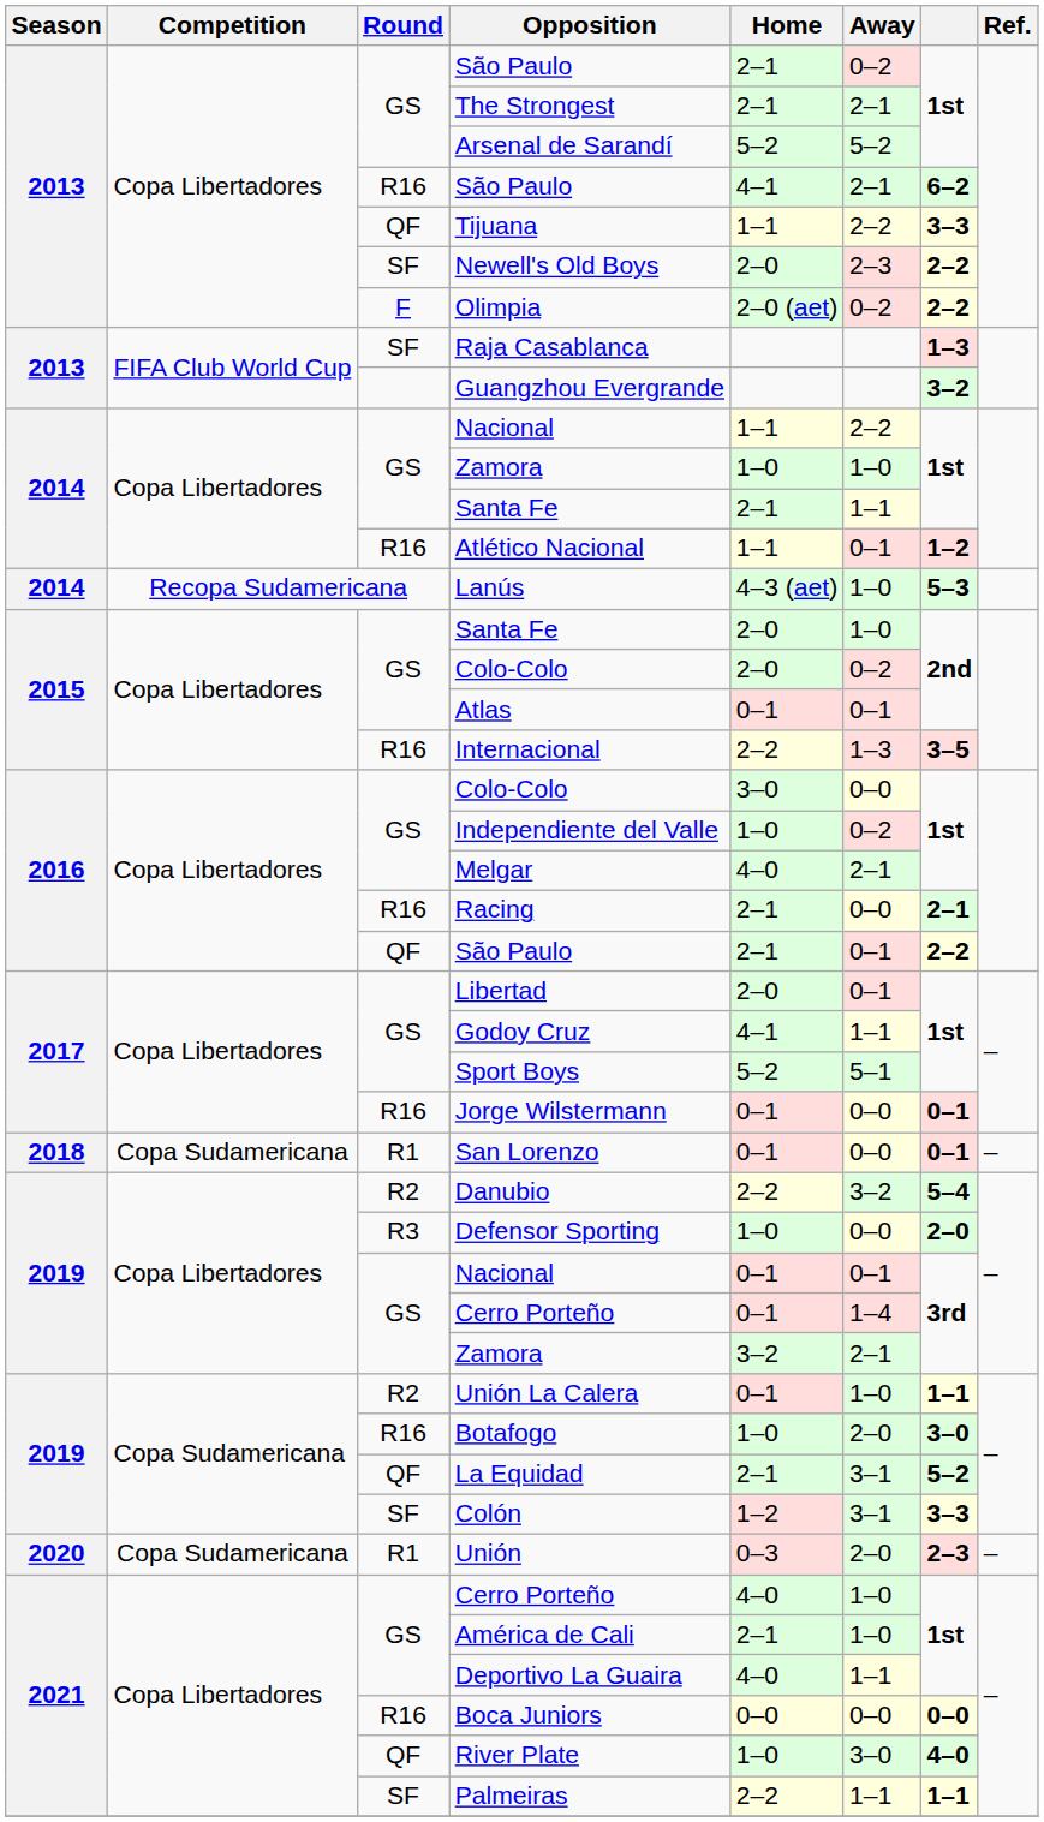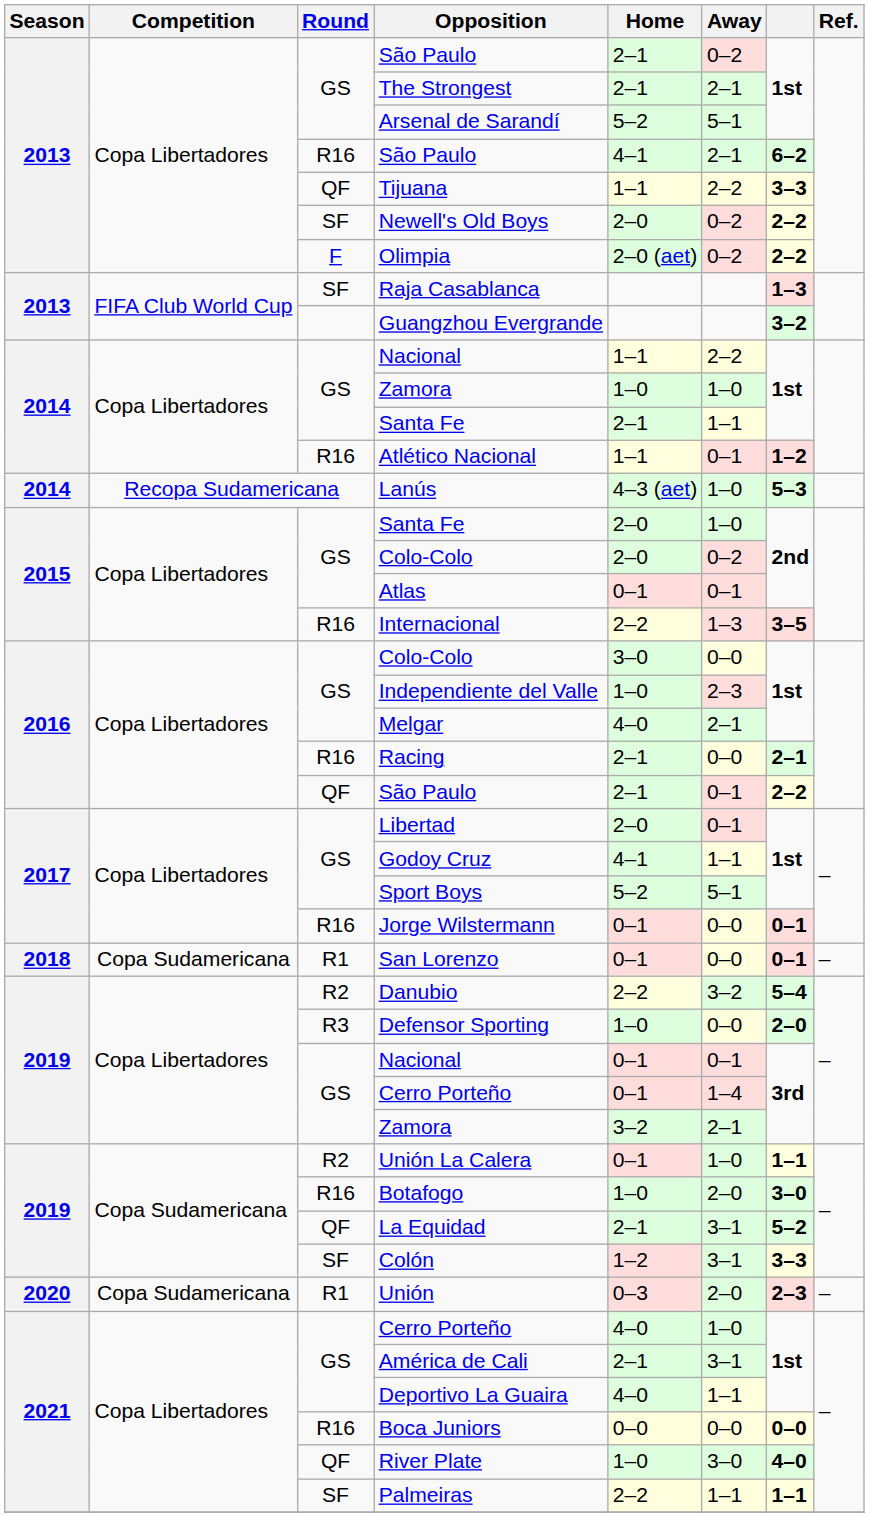Arsenal de Sarandí | Away: 5–2 -> 5–1
Newell's Old Boys | Away: 2–3 -> 0–2
Independiente del Valle | Away: 0–2 -> 2–3
América de Cali | Away: 1–0 -> 3–1
